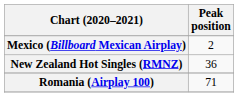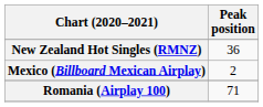rows swapped: Mexico (Billboard Mexican Airplay) <-> New Zealand Hot Singles (RMNZ)
